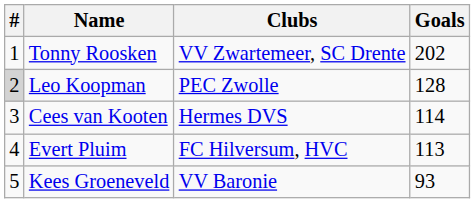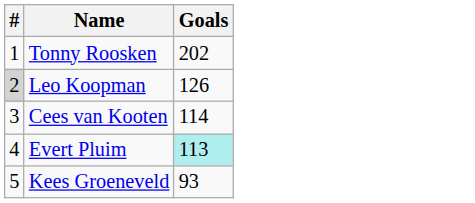- column: Clubs | VV Zwartemeer, SC Drente | PEC Zwolle | Hermes DVS | FC Hilversum, HVC | VV Baronie
Leo Koopman | Goals: 128 -> 126
Evert Pluim | Goals: no background -> paleturquoise background
